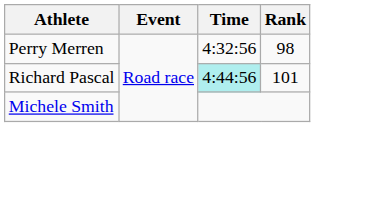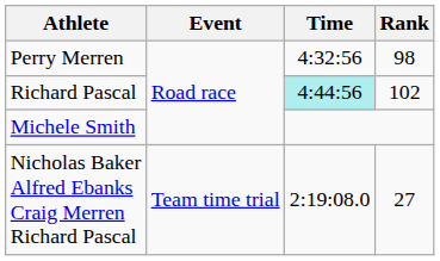Richard Pascal | Rank: 101 -> 102
+ row: Nicholas Baker Alfred Ebanks Craig Merren Richard Pascal | Team time trial | 2:19:08.0 | 27
